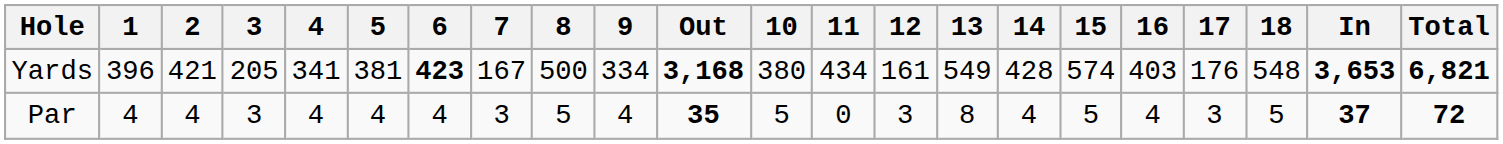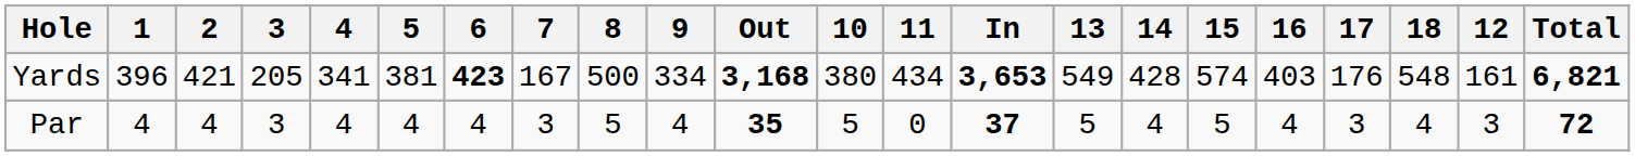columns swapped: 12 <-> In
Par | 13: 8 -> 5
Par | 18: 5 -> 4
